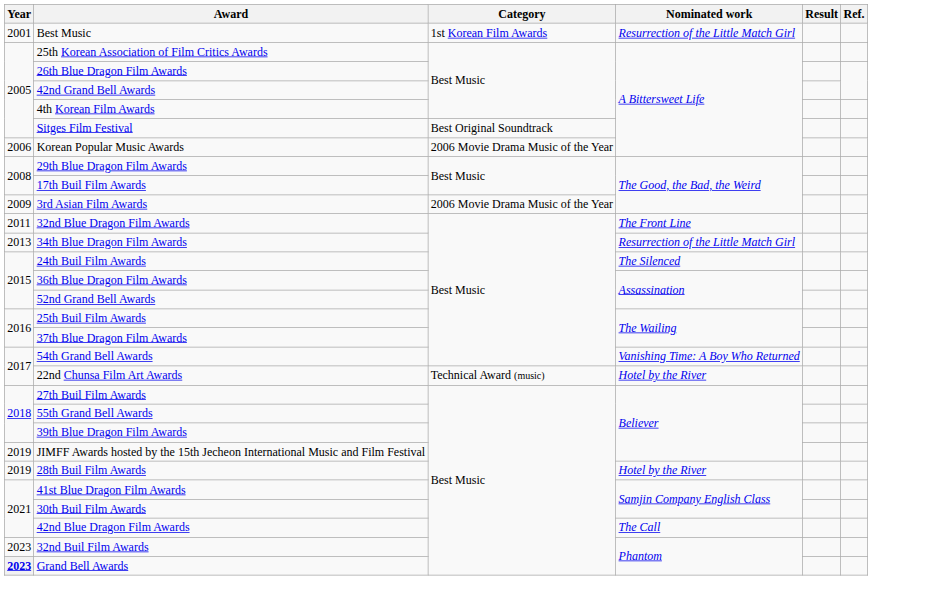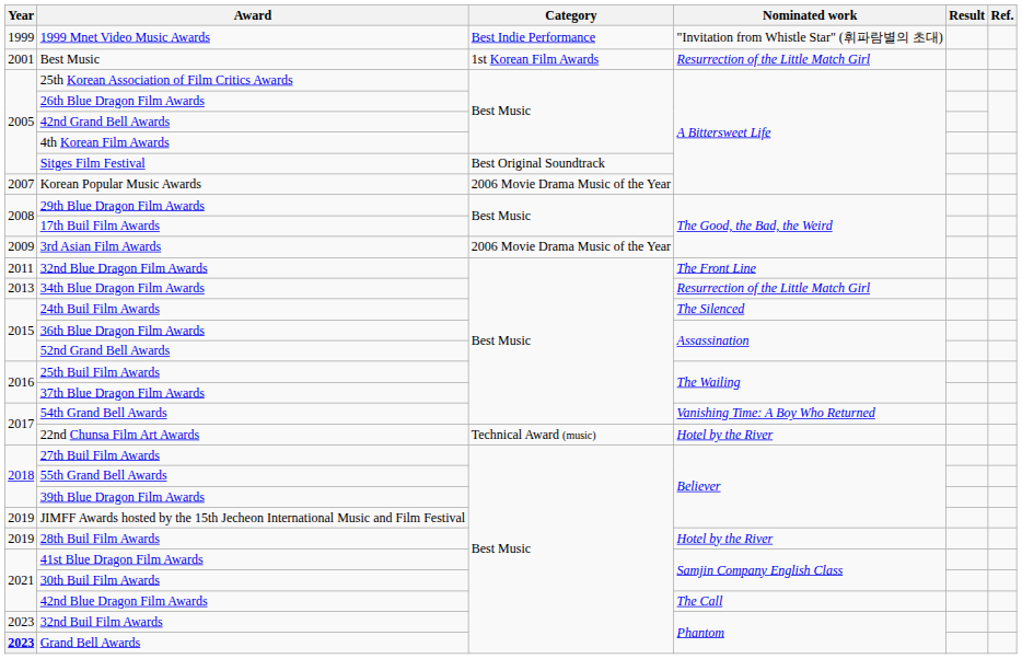+ row: 1999 | 1999 Mnet Video Music Awards | Best Indie Performance | "Invitation from Whistle Star" (휘파람별의 초대)
Korean Popular Music Awards | Year: 2006 -> 2007
